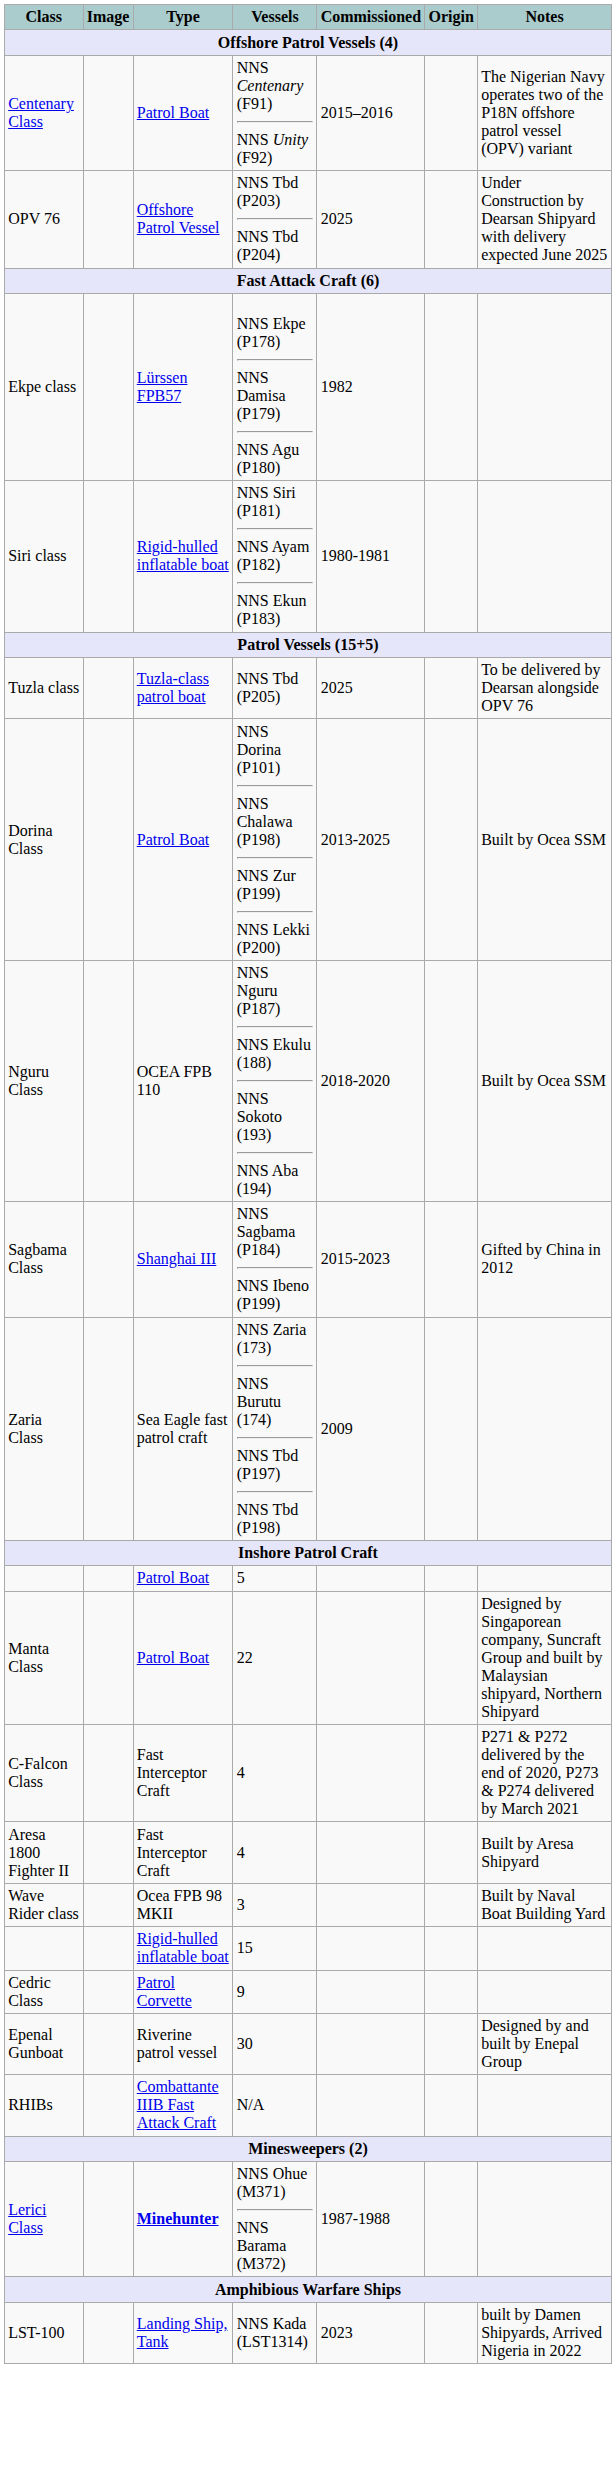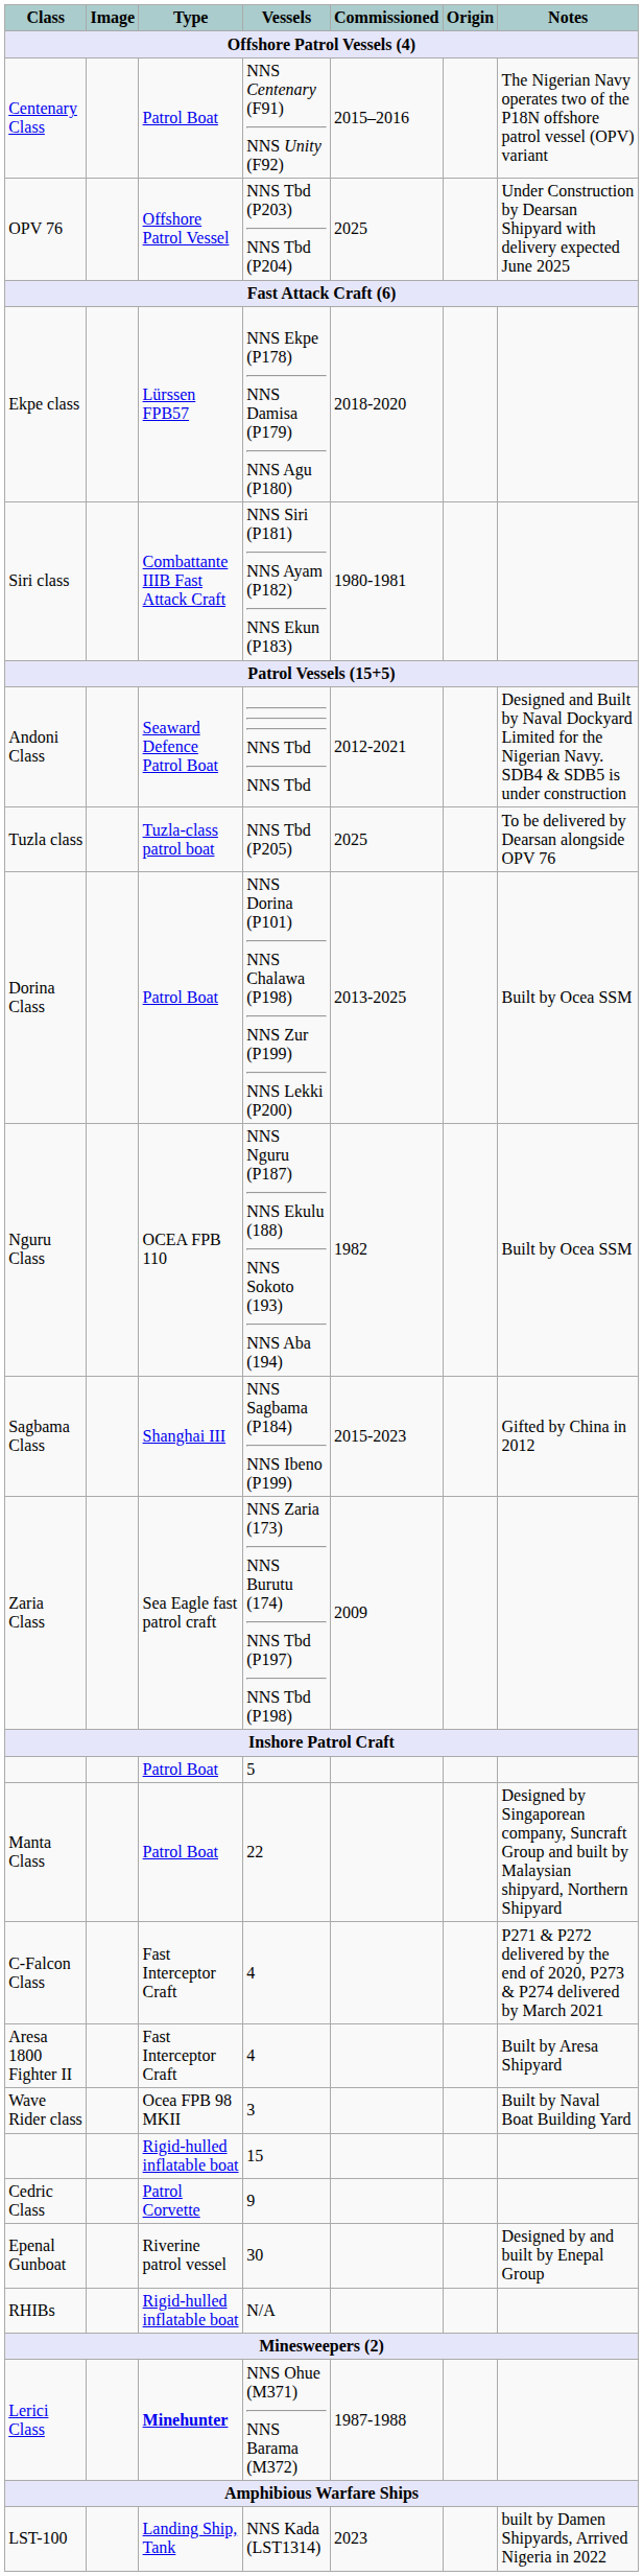Ekpe class | Commissioned: 1982 -> 2018-2020
Siri class | Type: Rigid-hulled inflatable boat -> Combattante IIIB Fast Attack Craft
+ row: Andoni Class | Seaward Defence Patrol Boat | NNS Tbd NNS Tbd | 2012-2021 | Designed and Built by Naval Dockyard Limited for the Nigerian Navy. SDB4 & SDB5 is under construction
Nguru Class | Commissioned: 2018-2020 -> 1982
RHIBs | Type: Combattante IIIB Fast Attack Craft -> Rigid-hulled inflatable boat
